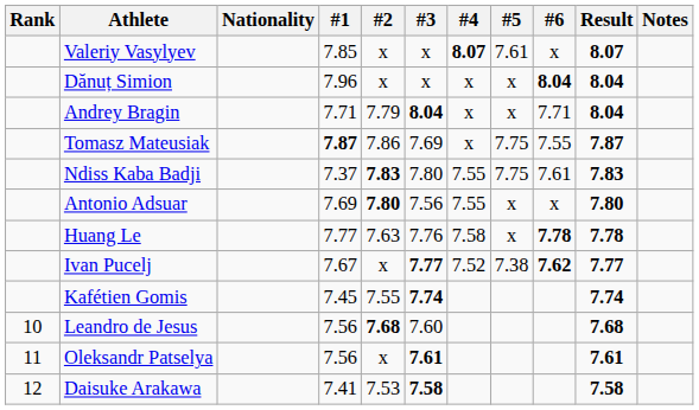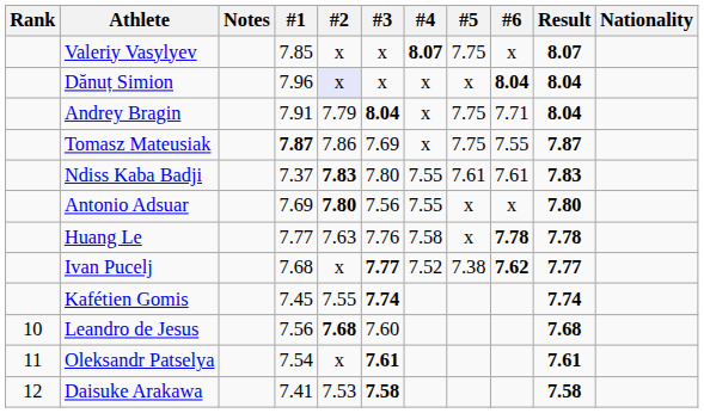columns swapped: Nationality <-> Notes
Valeriy Vasylyev | #5: 7.61 -> 7.75
Dănuț Simion | #2: no background -> lavender background
Andrey Bragin | #1: 7.71 -> 7.91
Andrey Bragin | #5: x -> 7.75
Ndiss Kaba Badji | #5: 7.75 -> 7.61
Ivan Pucelj | #1: 7.67 -> 7.68
Oleksandr Patselya | #1: 7.56 -> 7.54
